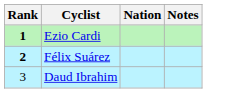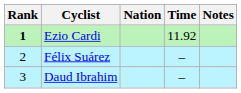+ column: Time | 11.92 | – | –
Félix Suárez | Rank: bold -> normal
